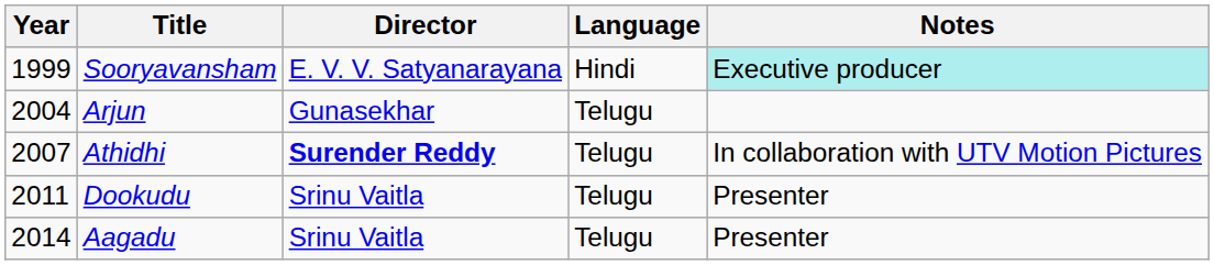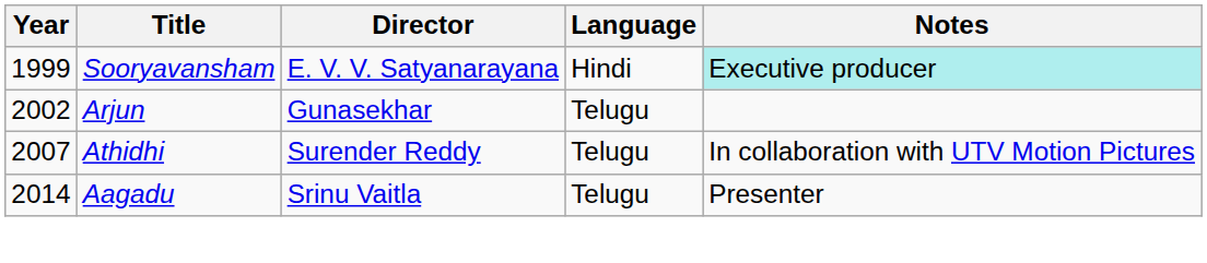Arjun | Year: 2004 -> 2002
Athidhi | Director: bold -> normal
- row: 2011 | Dookudu | Srinu Vaitla | Telugu | Presenter
